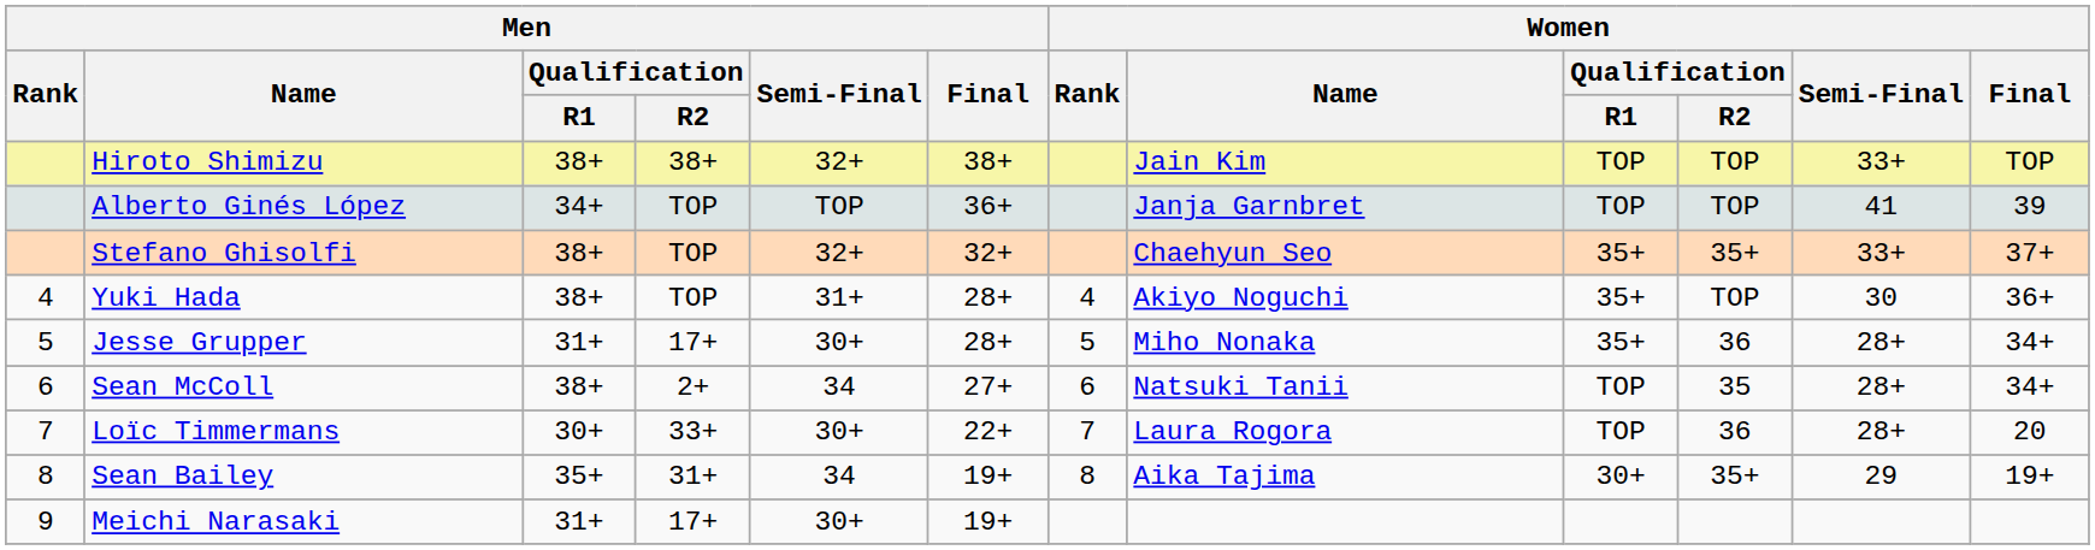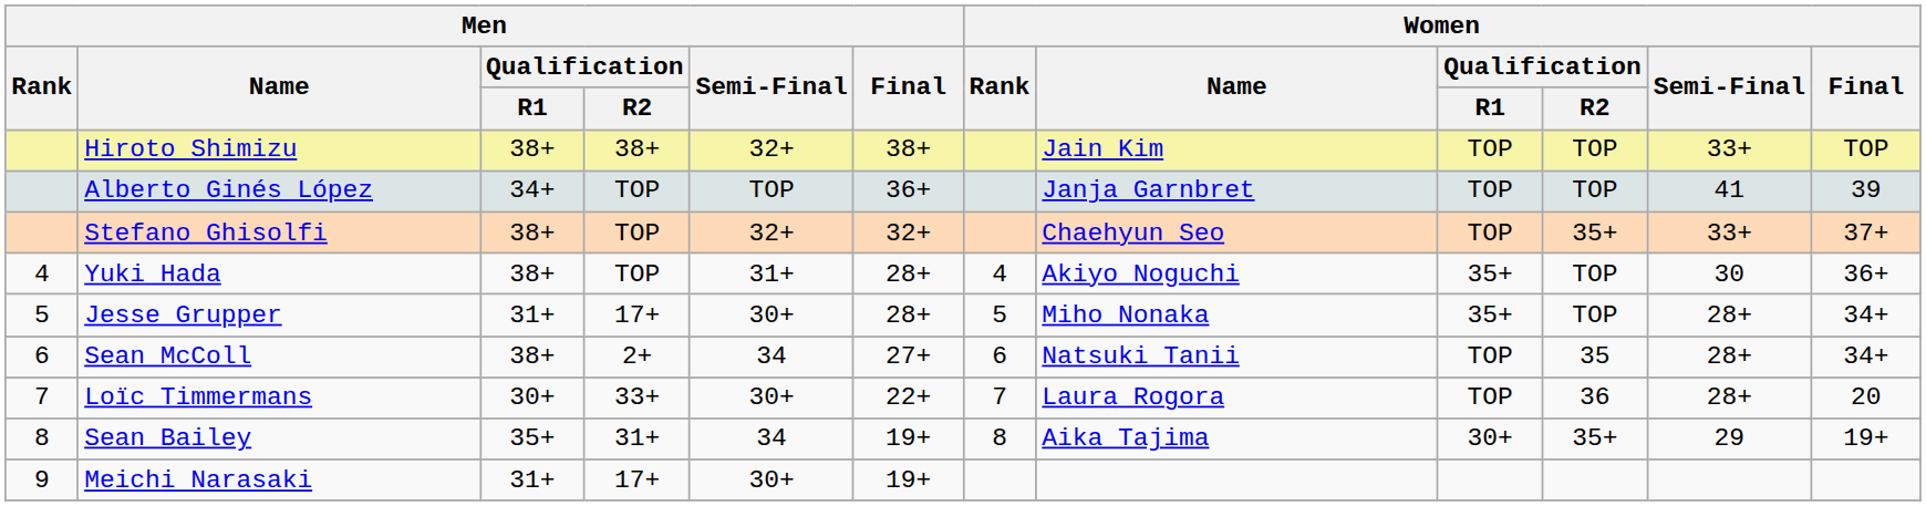Stefano Ghisolfi | Women / Qualification / R1: 35+ -> TOP
Jesse Grupper | Women / Qualification / R2: 36 -> TOP
